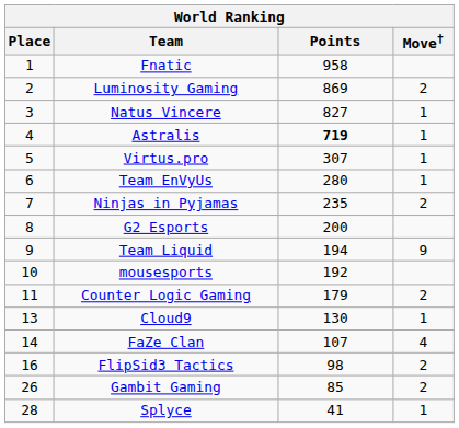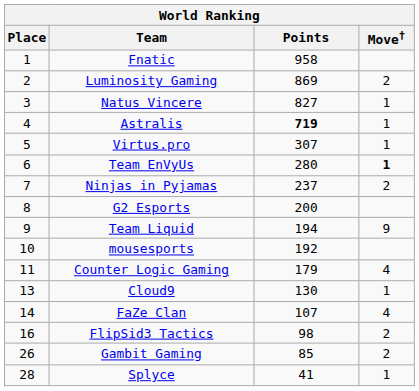Team EnVyUs | Move†: normal -> bold
Ninjas in Pyjamas | Points: 235 -> 237
Counter Logic Gaming | Move†: 2 -> 4
